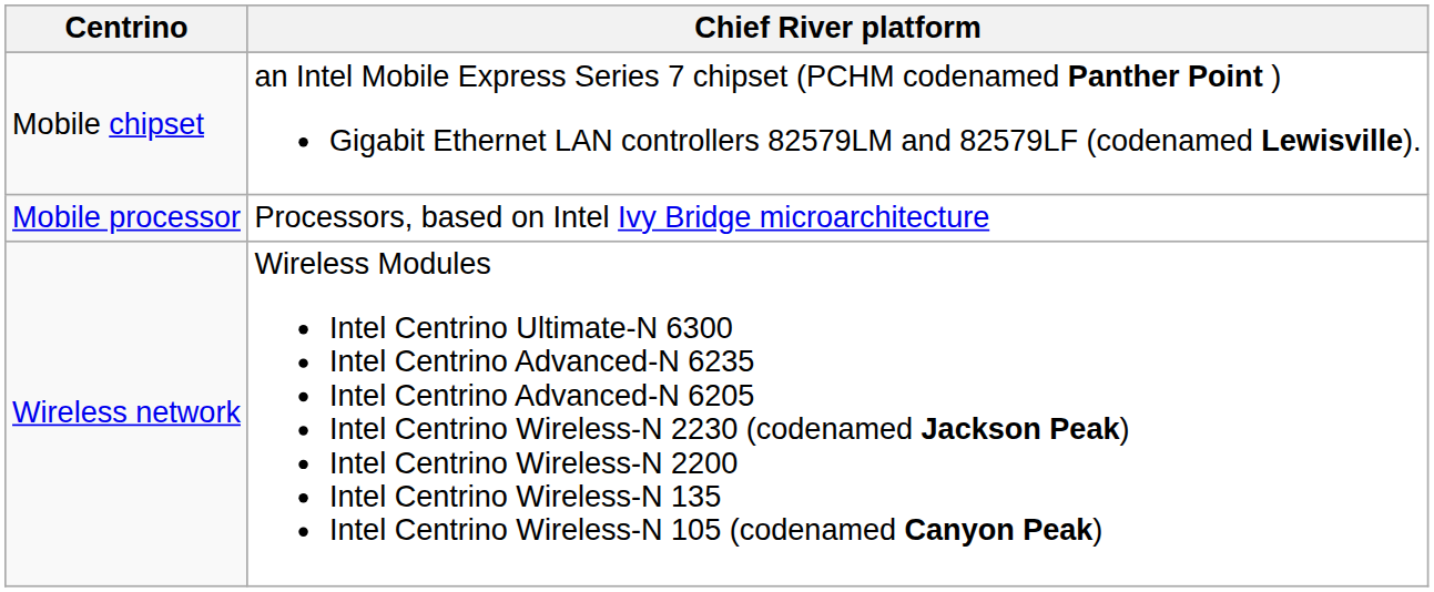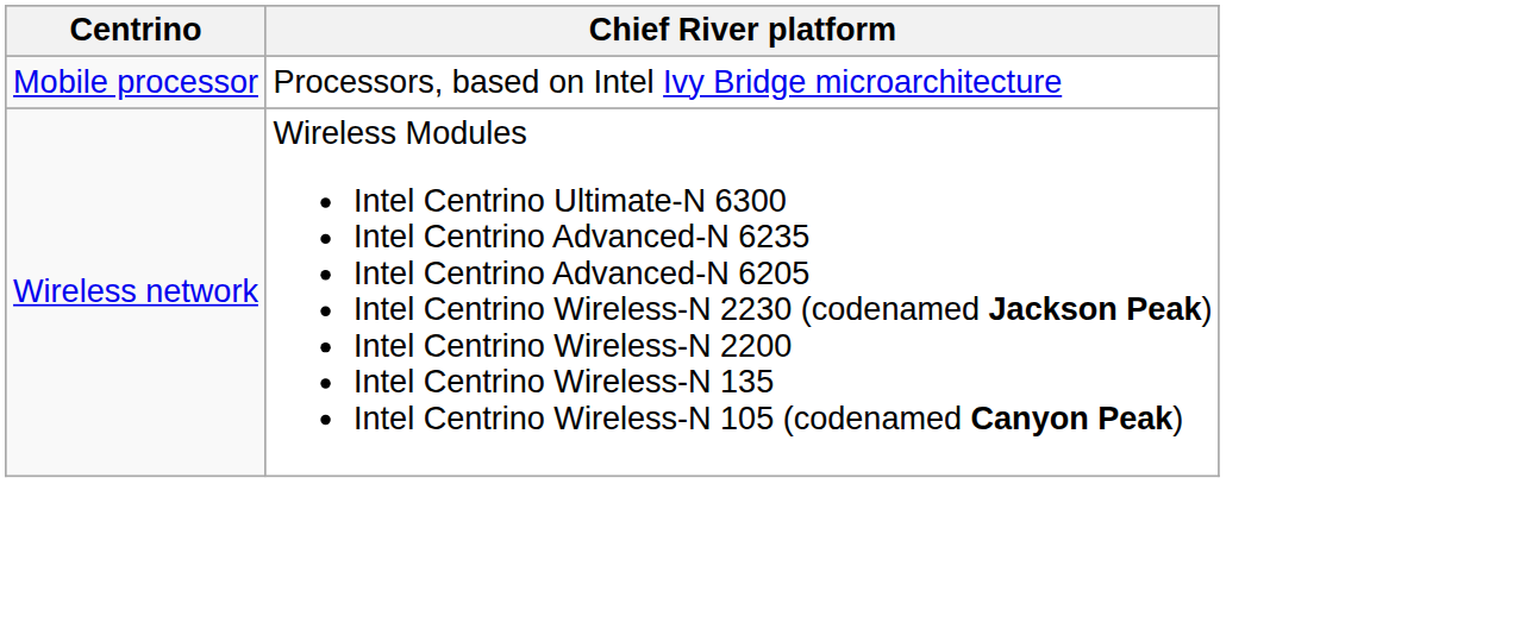- row: Mobile chipset | an Intel Mobile Express Series 7 chipset (PCHM codenamed Panther Point ) Gigabit Ethernet LAN controllers 82579LM and 82579LF (codenamed Lewisville).
